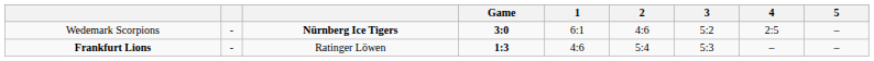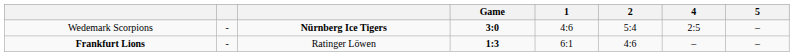- column: 3 | 5:2 | 5:3
Wedemark Scorpions | 1: 6:1 -> 4:6
Wedemark Scorpions | 2: 4:6 -> 5:4
Frankfurt Lions | 1: 4:6 -> 6:1
Frankfurt Lions | 2: 5:4 -> 4:6
